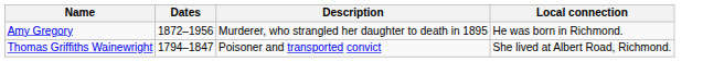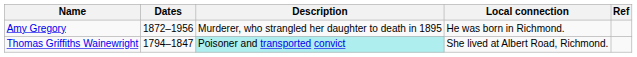+ column: Ref
Thomas Griffiths Wainewright | Description: no background -> paleturquoise background
